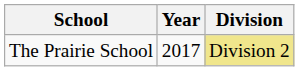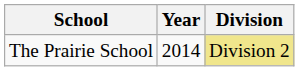The Prairie School | Year: 2017 -> 2014
